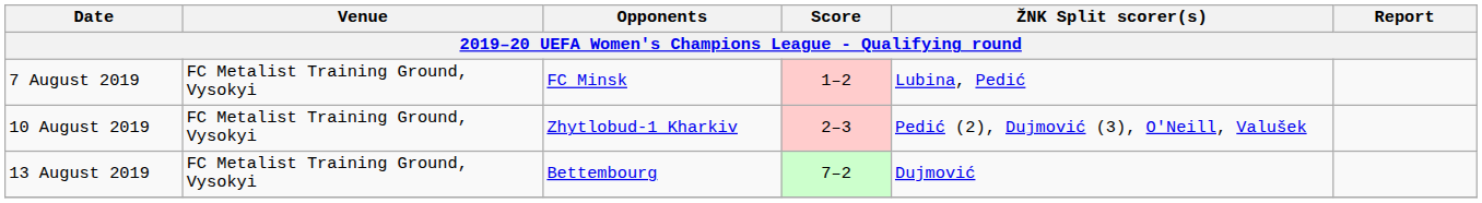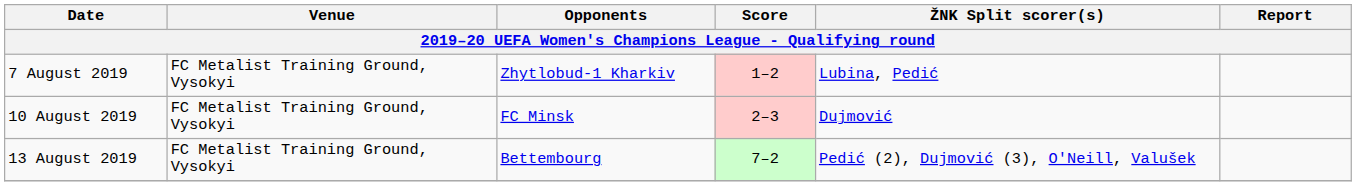7 August 2019 | Opponents: FC Minsk -> Zhytlobud-1 Kharkiv
10 August 2019 | Opponents: Zhytlobud-1 Kharkiv -> FC Minsk
10 August 2019 | ŽNK Split scorer(s): Pedić (2), Dujmović (3), O'Neill, Valušek -> Dujmović
13 August 2019 | ŽNK Split scorer(s): Dujmović -> Pedić (2), Dujmović (3), O'Neill, Valušek
